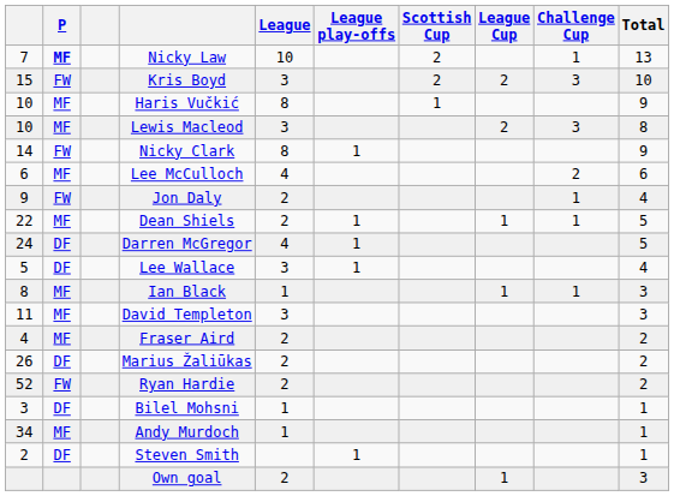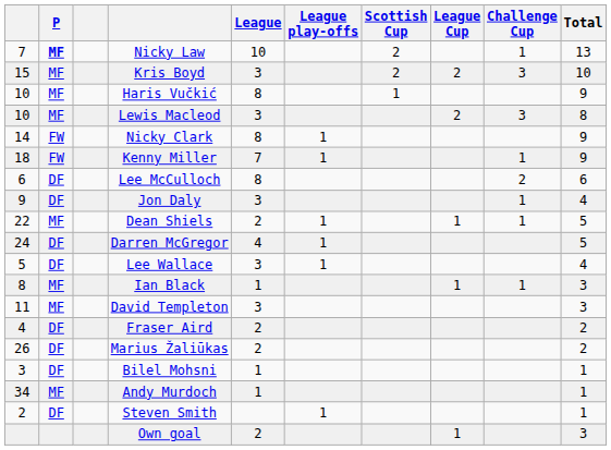Kris Boyd | P: FW -> MF
+ row: 18 | FW | Kenny Miller | 7 | 1 | 1 | 9
Lee McCulloch | P: MF -> DF
Lee McCulloch | League: 4 -> 8
Jon Daly | P: FW -> DF
Jon Daly | League: 2 -> 3
Fraser Aird | P: MF -> DF
- row: 52 | FW | Ryan Hardie | 2 | 2
